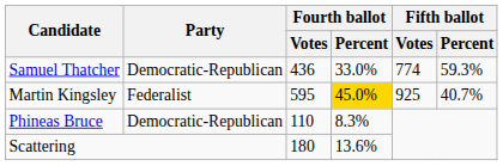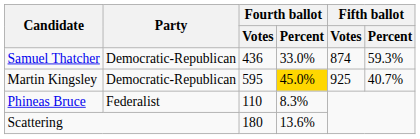Samuel Thatcher | Fifth ballot / Votes: 774 -> 874
Martin Kingsley | Party: Federalist -> Democratic-Republican
Phineas Bruce | Party: Democratic-Republican -> Federalist
